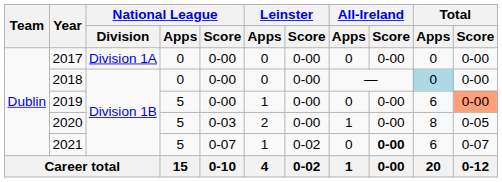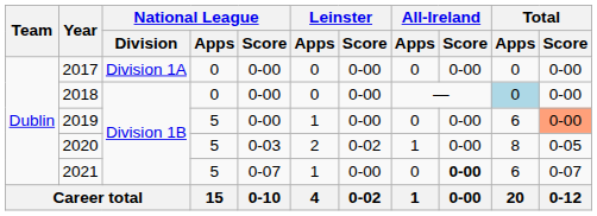2020 | Leinster / Score: 0-00 -> 0-02
2021 | Leinster / Score: 0-02 -> 0-00
